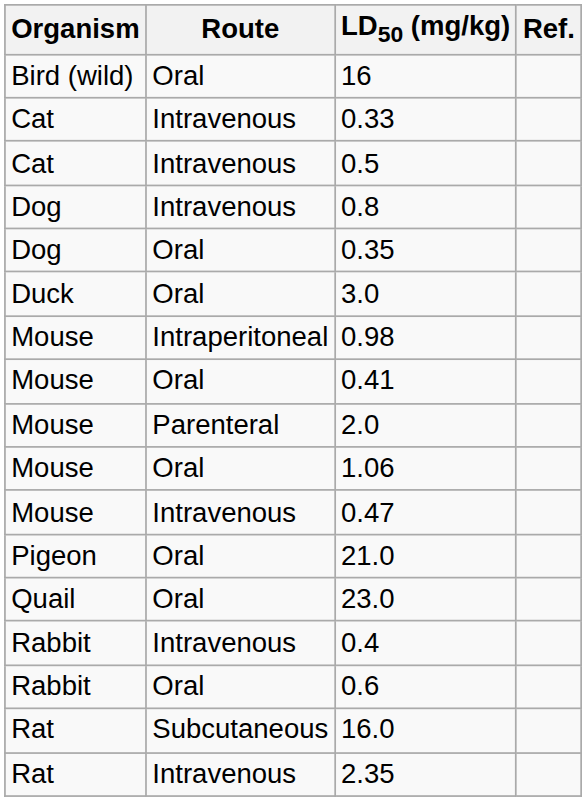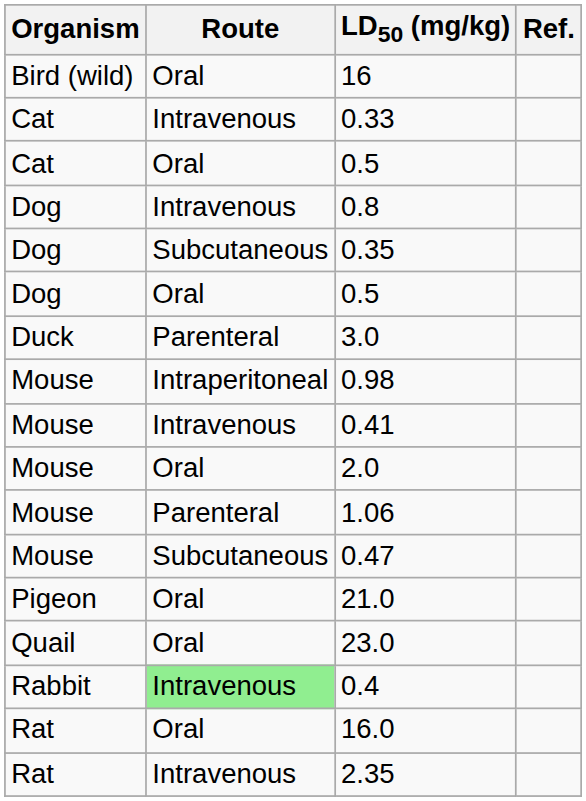Cat / 0.5 | Route: Intravenous -> Oral
0.35 | Route: Oral -> Subcutaneous
+ row: Dog | Oral | 0.5
3.0 | Route: Oral -> Parenteral
0.41 | Route: Oral -> Intravenous
2.0 | Route: Parenteral -> Oral
1.06 | Route: Oral -> Parenteral
0.47 | Route: Intravenous -> Subcutaneous
0.4 | Route: no background -> lightgreen background
- row: Rabbit | Oral | 0.6
16.0 | Route: Subcutaneous -> Oral
